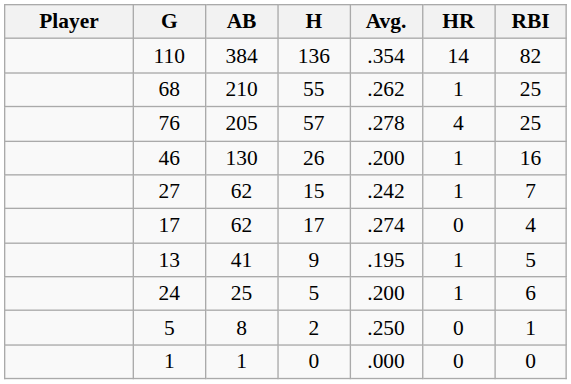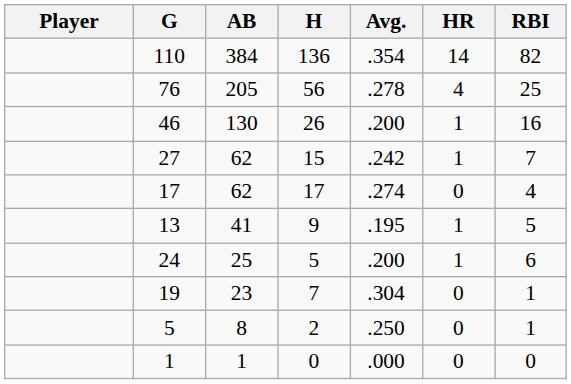- row: 68 | 210 | 55 | .262 | 1 | 25
76 | H: 57 -> 56
+ row: 19 | 23 | 7 | .304 | 0 | 1
